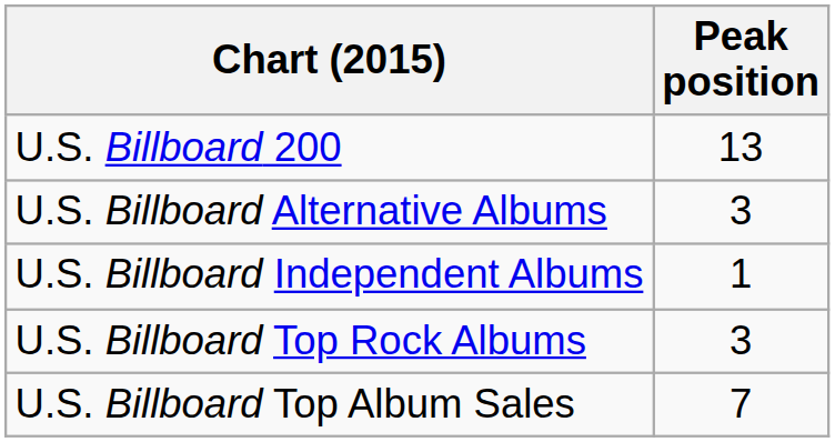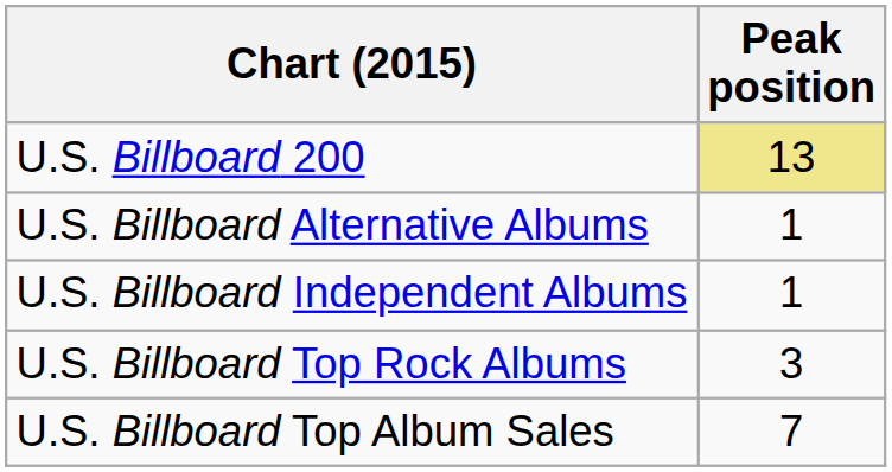U.S. Billboard 200 | Peak position: no background -> khaki background
U.S. Billboard Alternative Albums | Peak position: 3 -> 1
